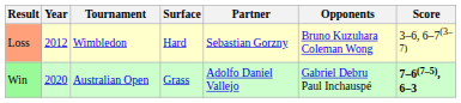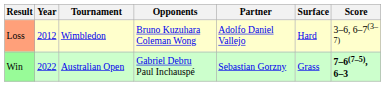columns swapped: Surface <-> Opponents
Loss | Partner: Sebastian Gorzny -> Adolfo Daniel Vallejo
Win | Year: 2020 -> 2022
Win | Partner: Adolfo Daniel Vallejo -> Sebastian Gorzny
